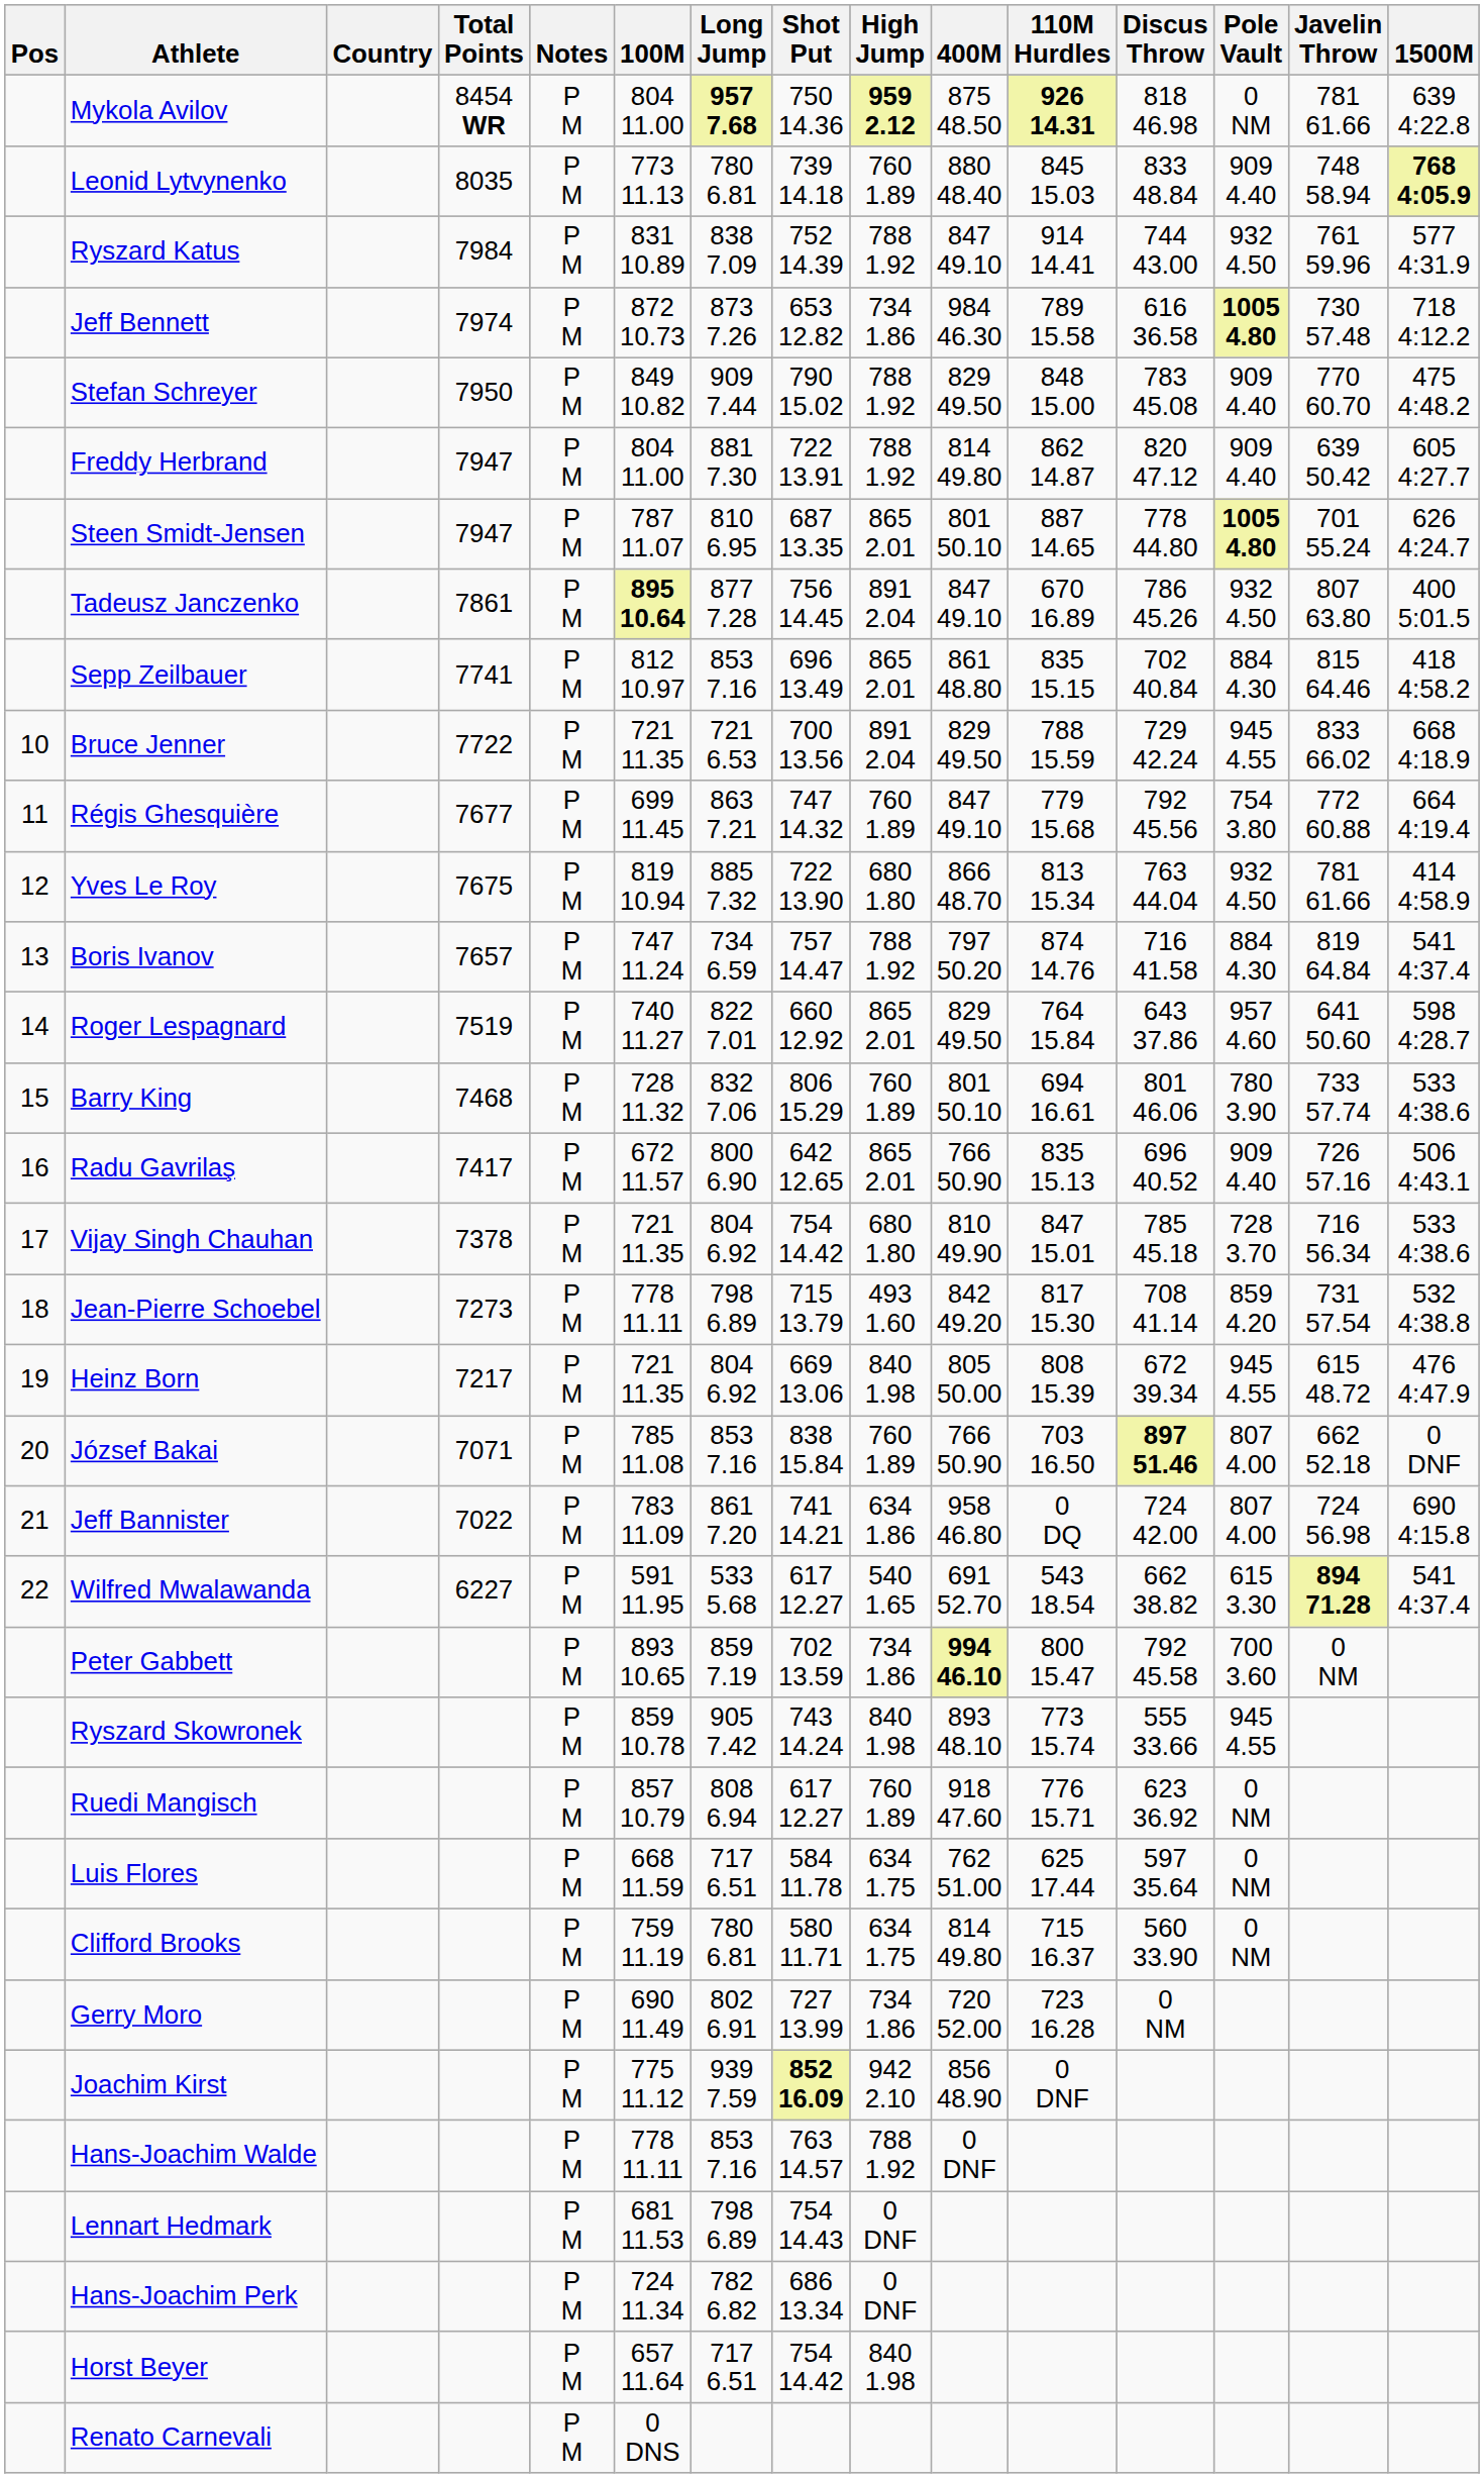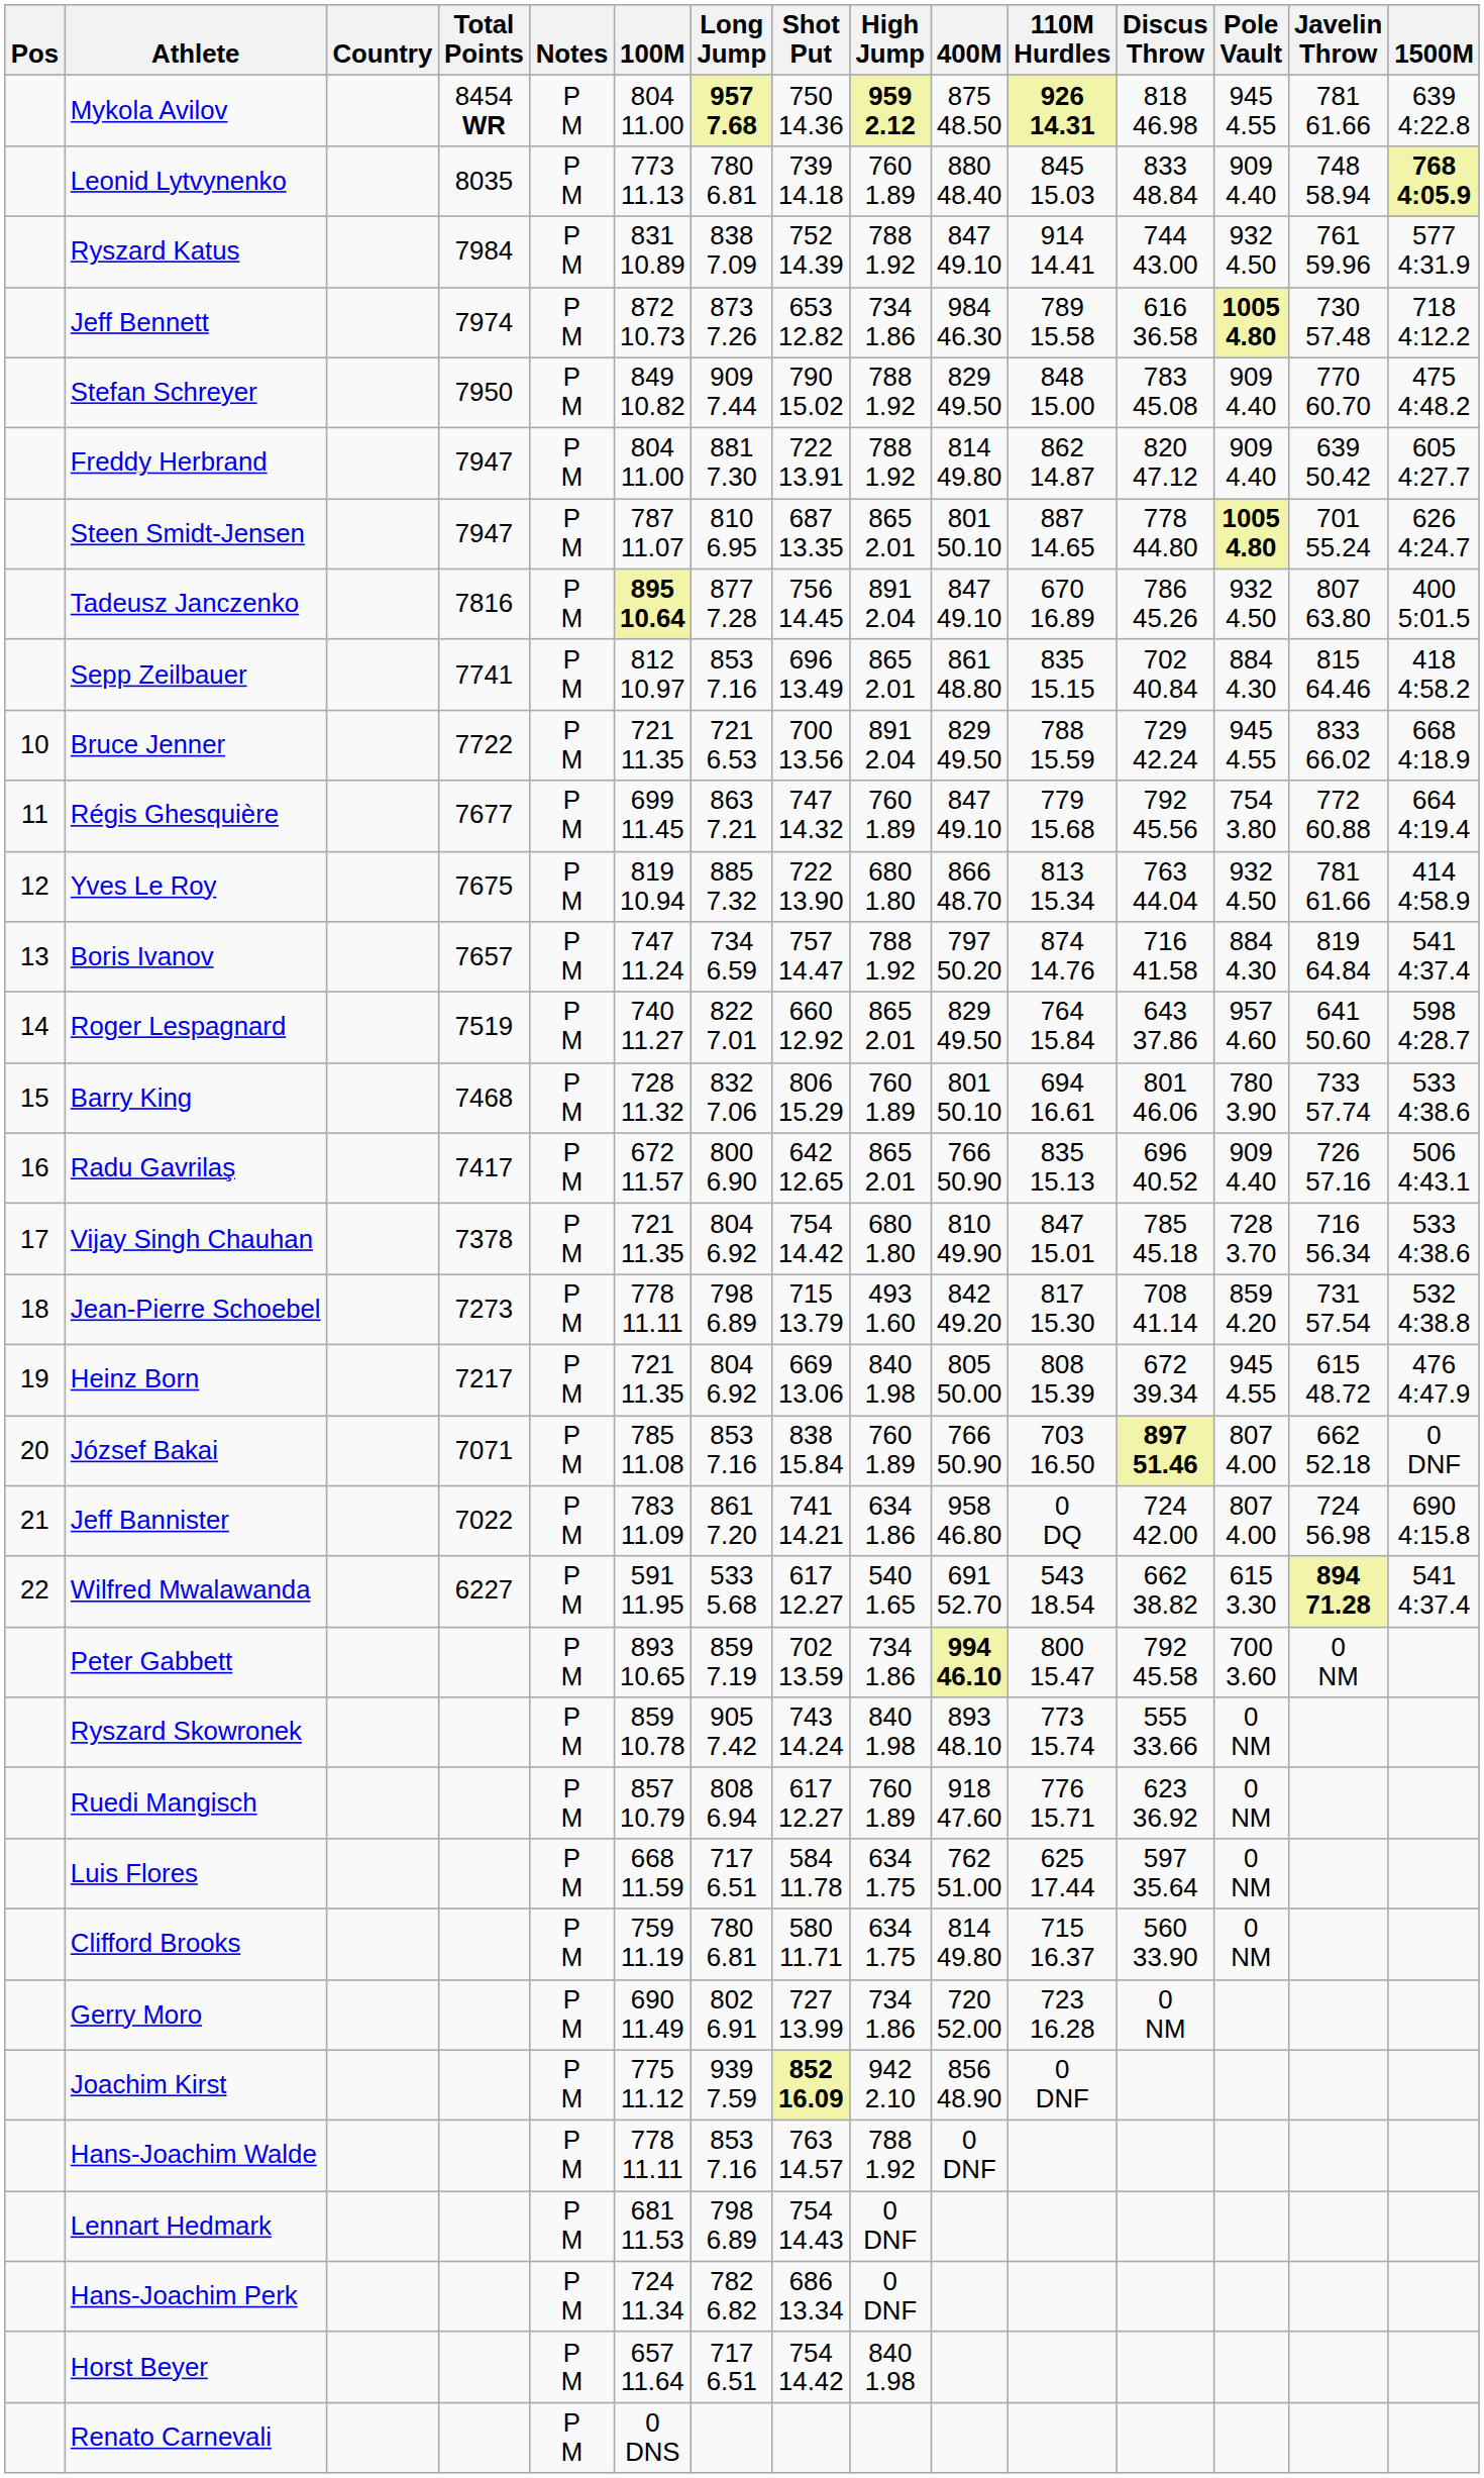Mykola Avilov | Pole Vault: 0 NM -> 945 4.55
Tadeusz Janczenko | Total Points: 7861 -> 7816
Ryszard Skowronek | Pole Vault: 945 4.55 -> 0 NM
